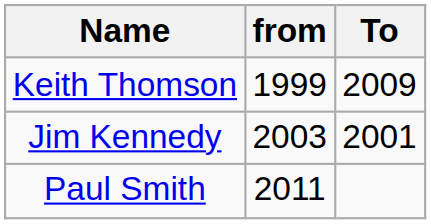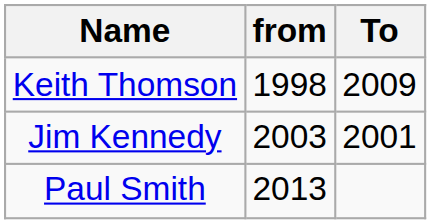Keith Thomson | from: 1999 -> 1998
Paul Smith | from: 2011 -> 2013
